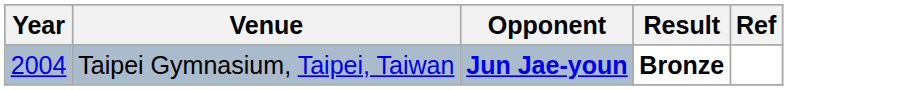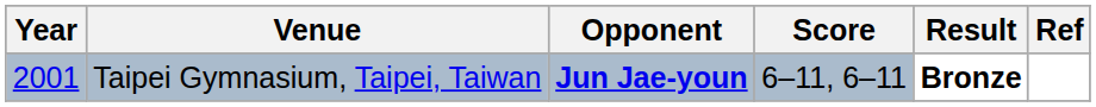+ column: Score | 6–11, 6–11
Taipei Gymnasium, Taipei, Taiwan | Year: 2004 -> 2001
